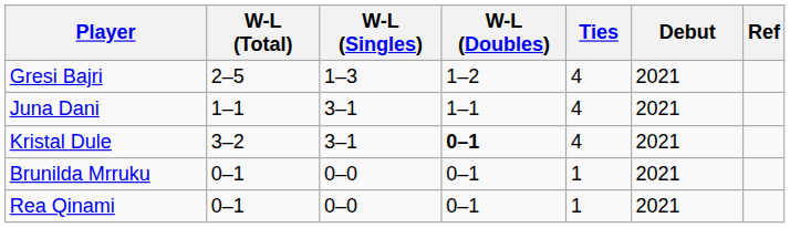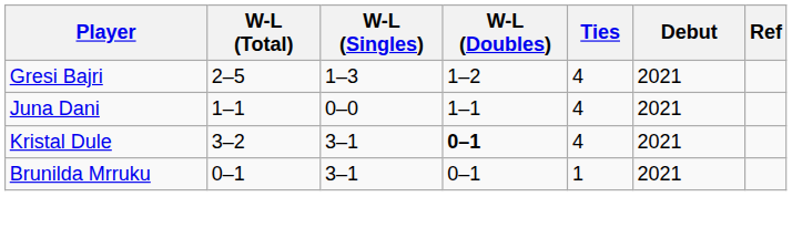Juna Dani | W-L (Singles): 3–1 -> 0–0
Brunilda Mrruku | W-L (Singles): 0–0 -> 3–1
- row: Rea Qinami | 0–1 | 0–0 | 0–1 | 1 | 2021
